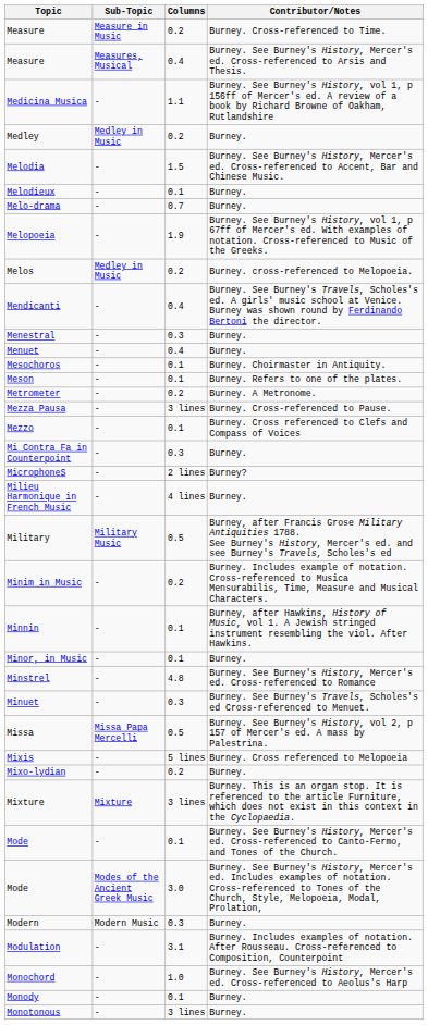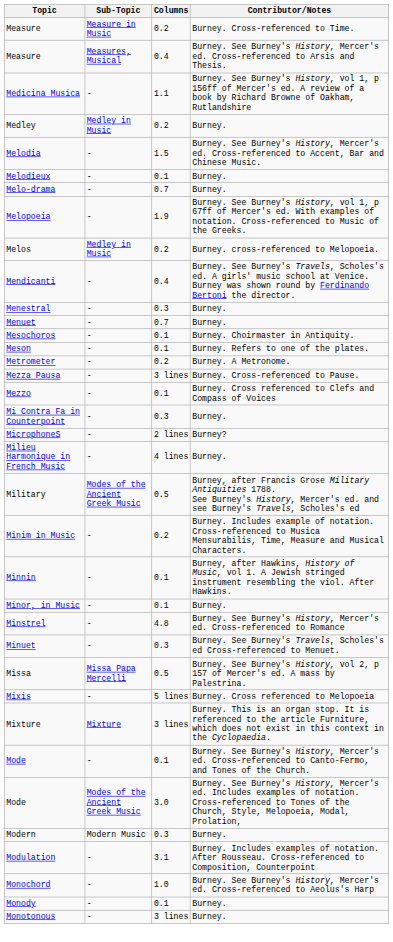Menuet | Columns: 0.4 -> 0.7
Military | Sub-Topic: Military Music -> Modes of the Ancient Greek Music
- row: Mixo-lydian | - | 0.2 | Burney.
